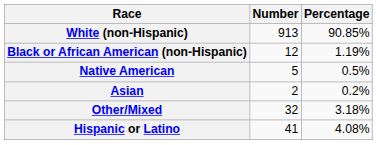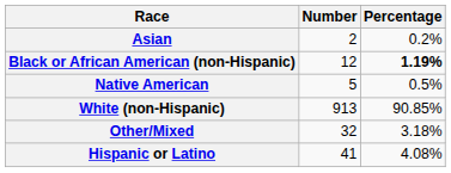rows swapped: White (non-Hispanic) <-> Asian
Black or African American (non-Hispanic) | Percentage: normal -> bold
